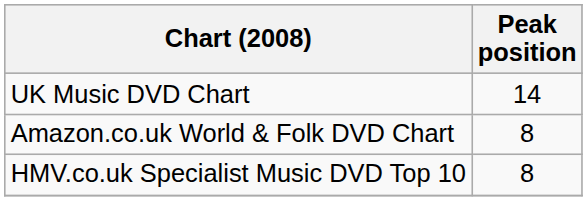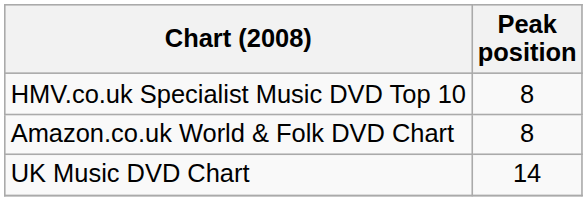rows swapped: UK Music DVD Chart <-> HMV.co.uk Specialist Music DVD Top 10
